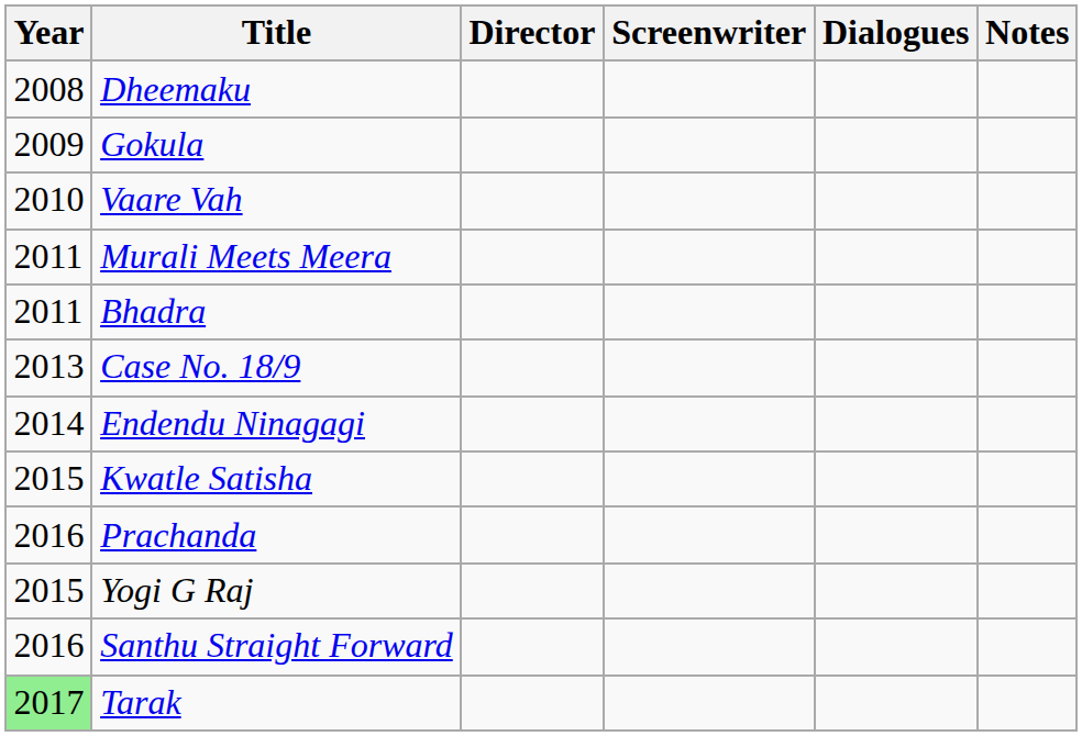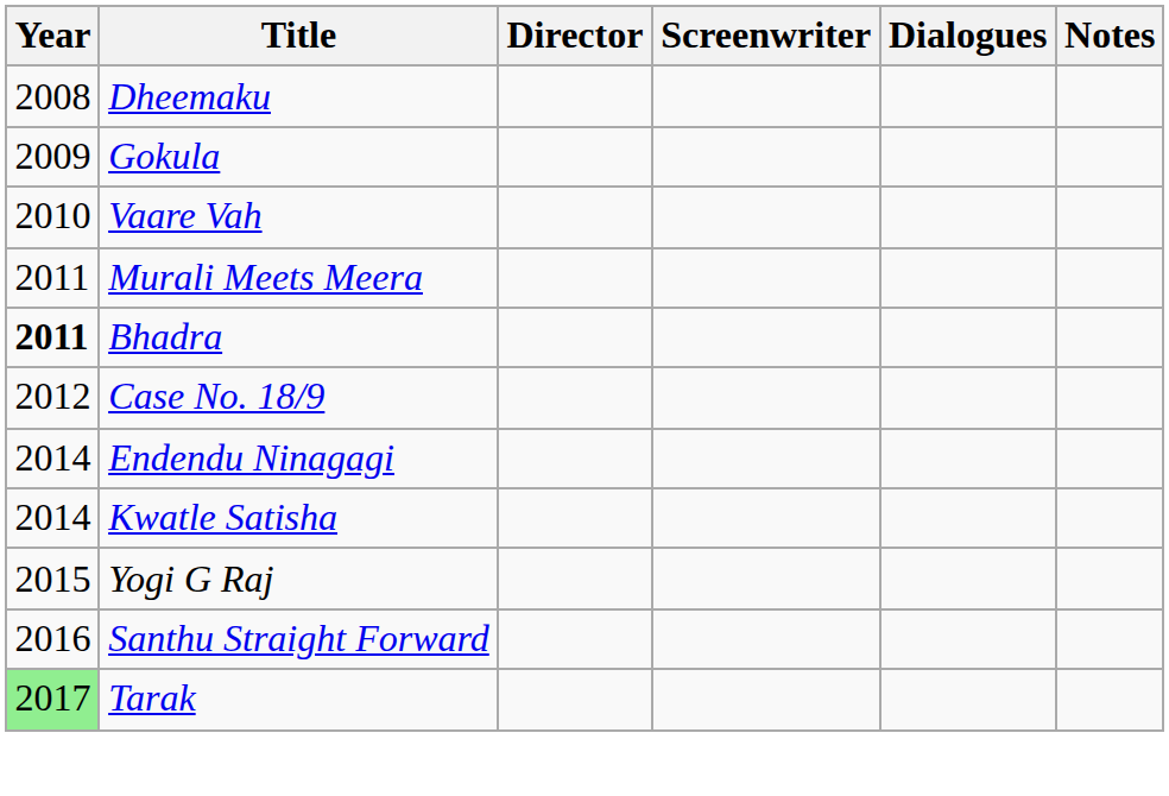Bhadra | Year: normal -> bold
Case No. 18/9 | Year: 2013 -> 2012
Kwatle Satisha | Year: 2015 -> 2014
- row: 2016 | Prachanda
